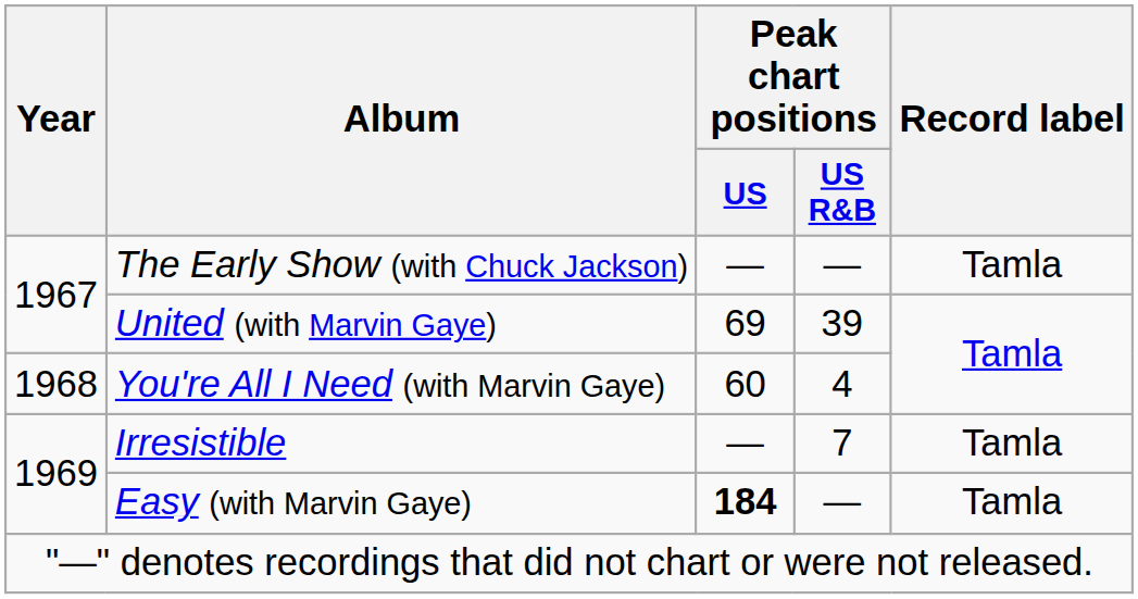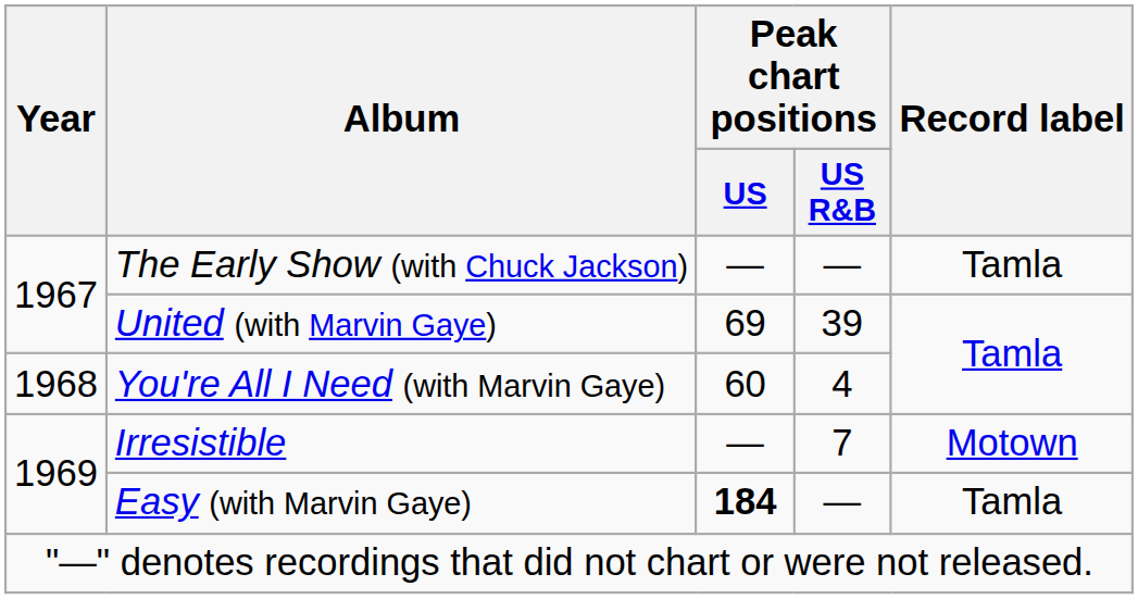Irresistible | Record label: Tamla -> Motown
